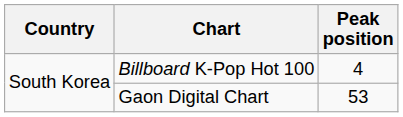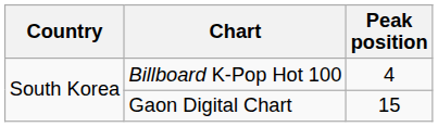Gaon Digital Chart | Peak position: 53 -> 15
